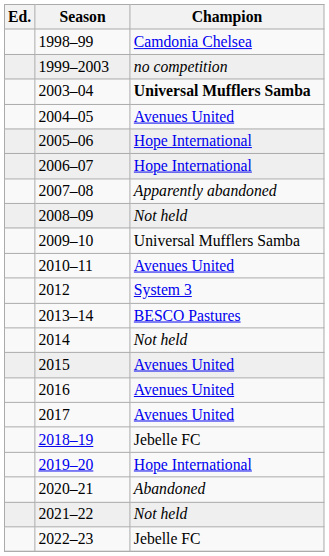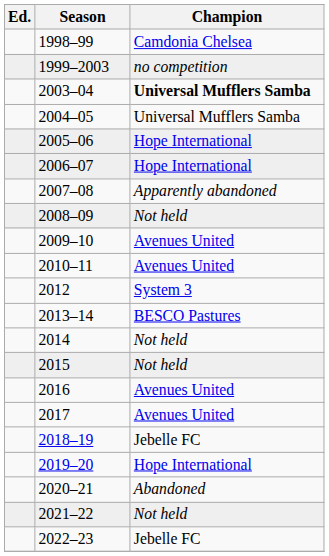2004–05 | Champion: Avenues United -> Universal Mufflers Samba
2009–10 | Champion: Universal Mufflers Samba -> Avenues United
2015 | Champion: Avenues United -> Not held
